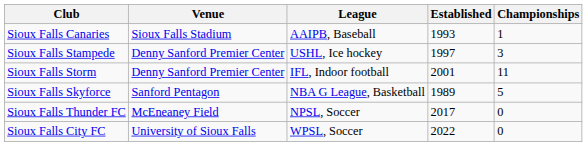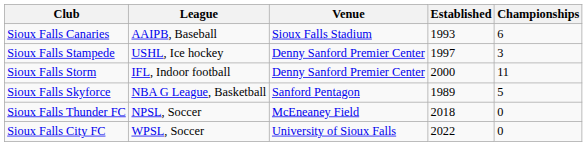columns swapped: League <-> Venue
Sioux Falls Canaries | Championships: 1 -> 6
Sioux Falls Storm | Established: 2001 -> 2000
Sioux Falls Thunder FC | Established: 2017 -> 2018
